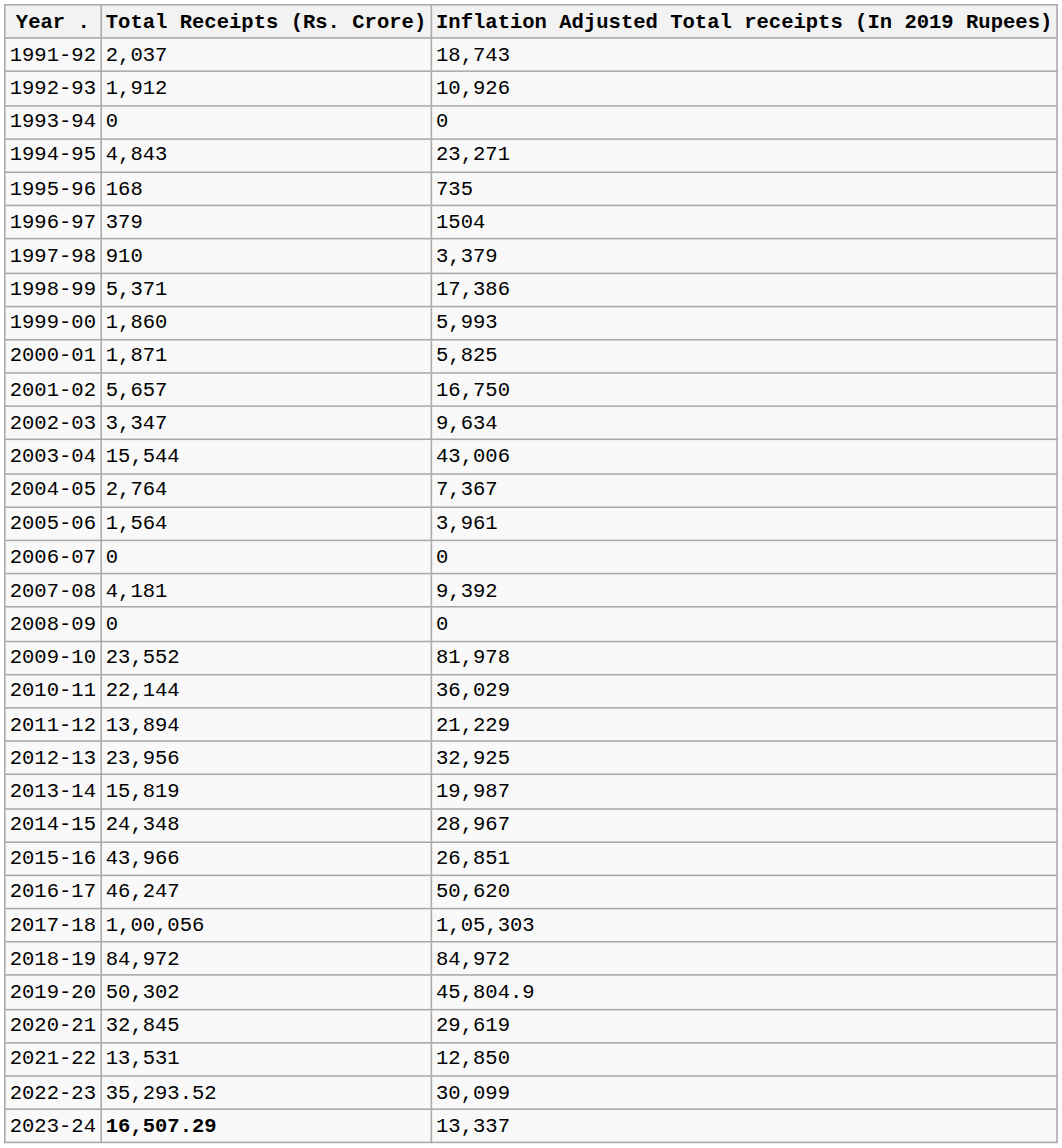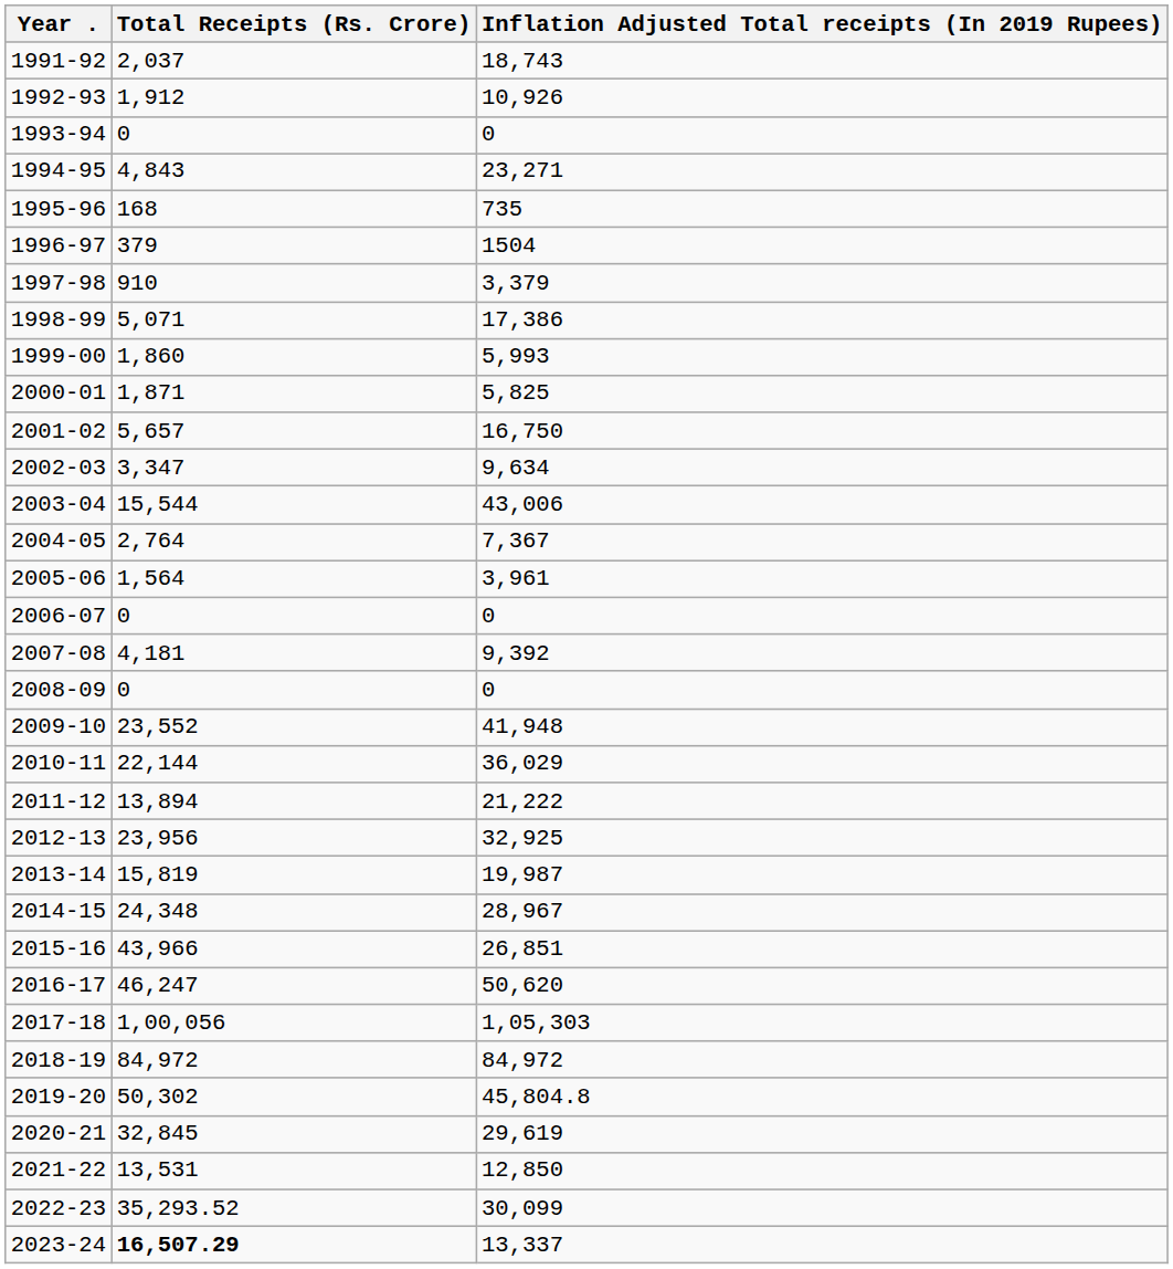1998-99 | Total Receipts (Rs. Crore): 5,371 -> 5,071
2009-10 | Inflation Adjusted Total receipts (In 2019 Rupees): 81,978 -> 41,948
2011-12 | Inflation Adjusted Total receipts (In 2019 Rupees): 21,229 -> 21,222
2019-20 | Inflation Adjusted Total receipts (In 2019 Rupees): 45,804.9 -> 45,804.8
